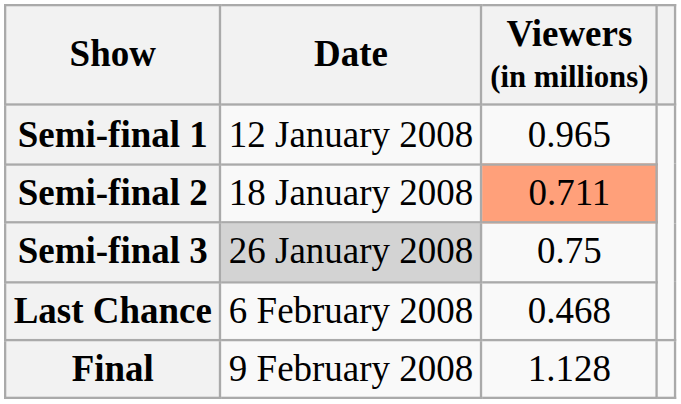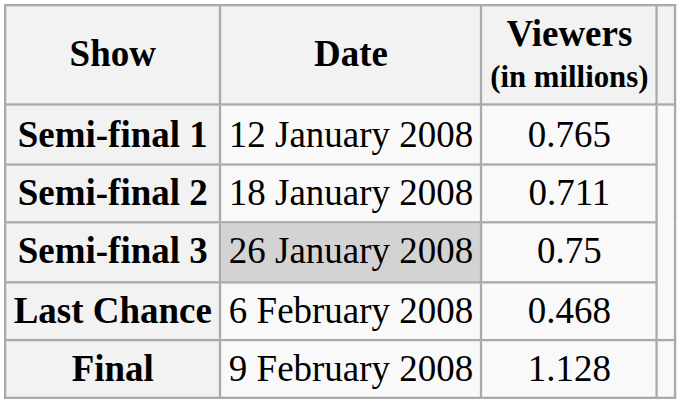Semi-final 1 | Viewers (in millions): 0.965 -> 0.765
Semi-final 2 | Viewers (in millions): lightsalmon background -> no background
